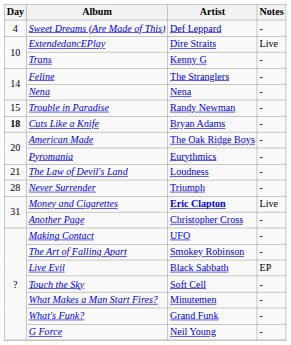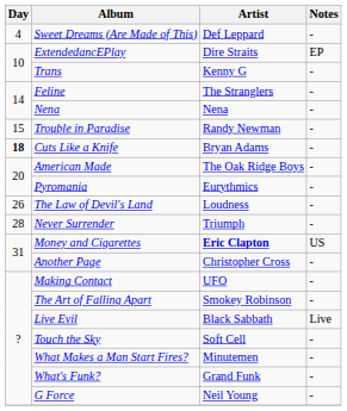ExtendedancEPlay | Notes: Live -> EP
The Law of Devil's Land | Day: 21 -> 26
Money and Cigarettes | Notes: Live -> US
Live Evil | Notes: EP -> Live
